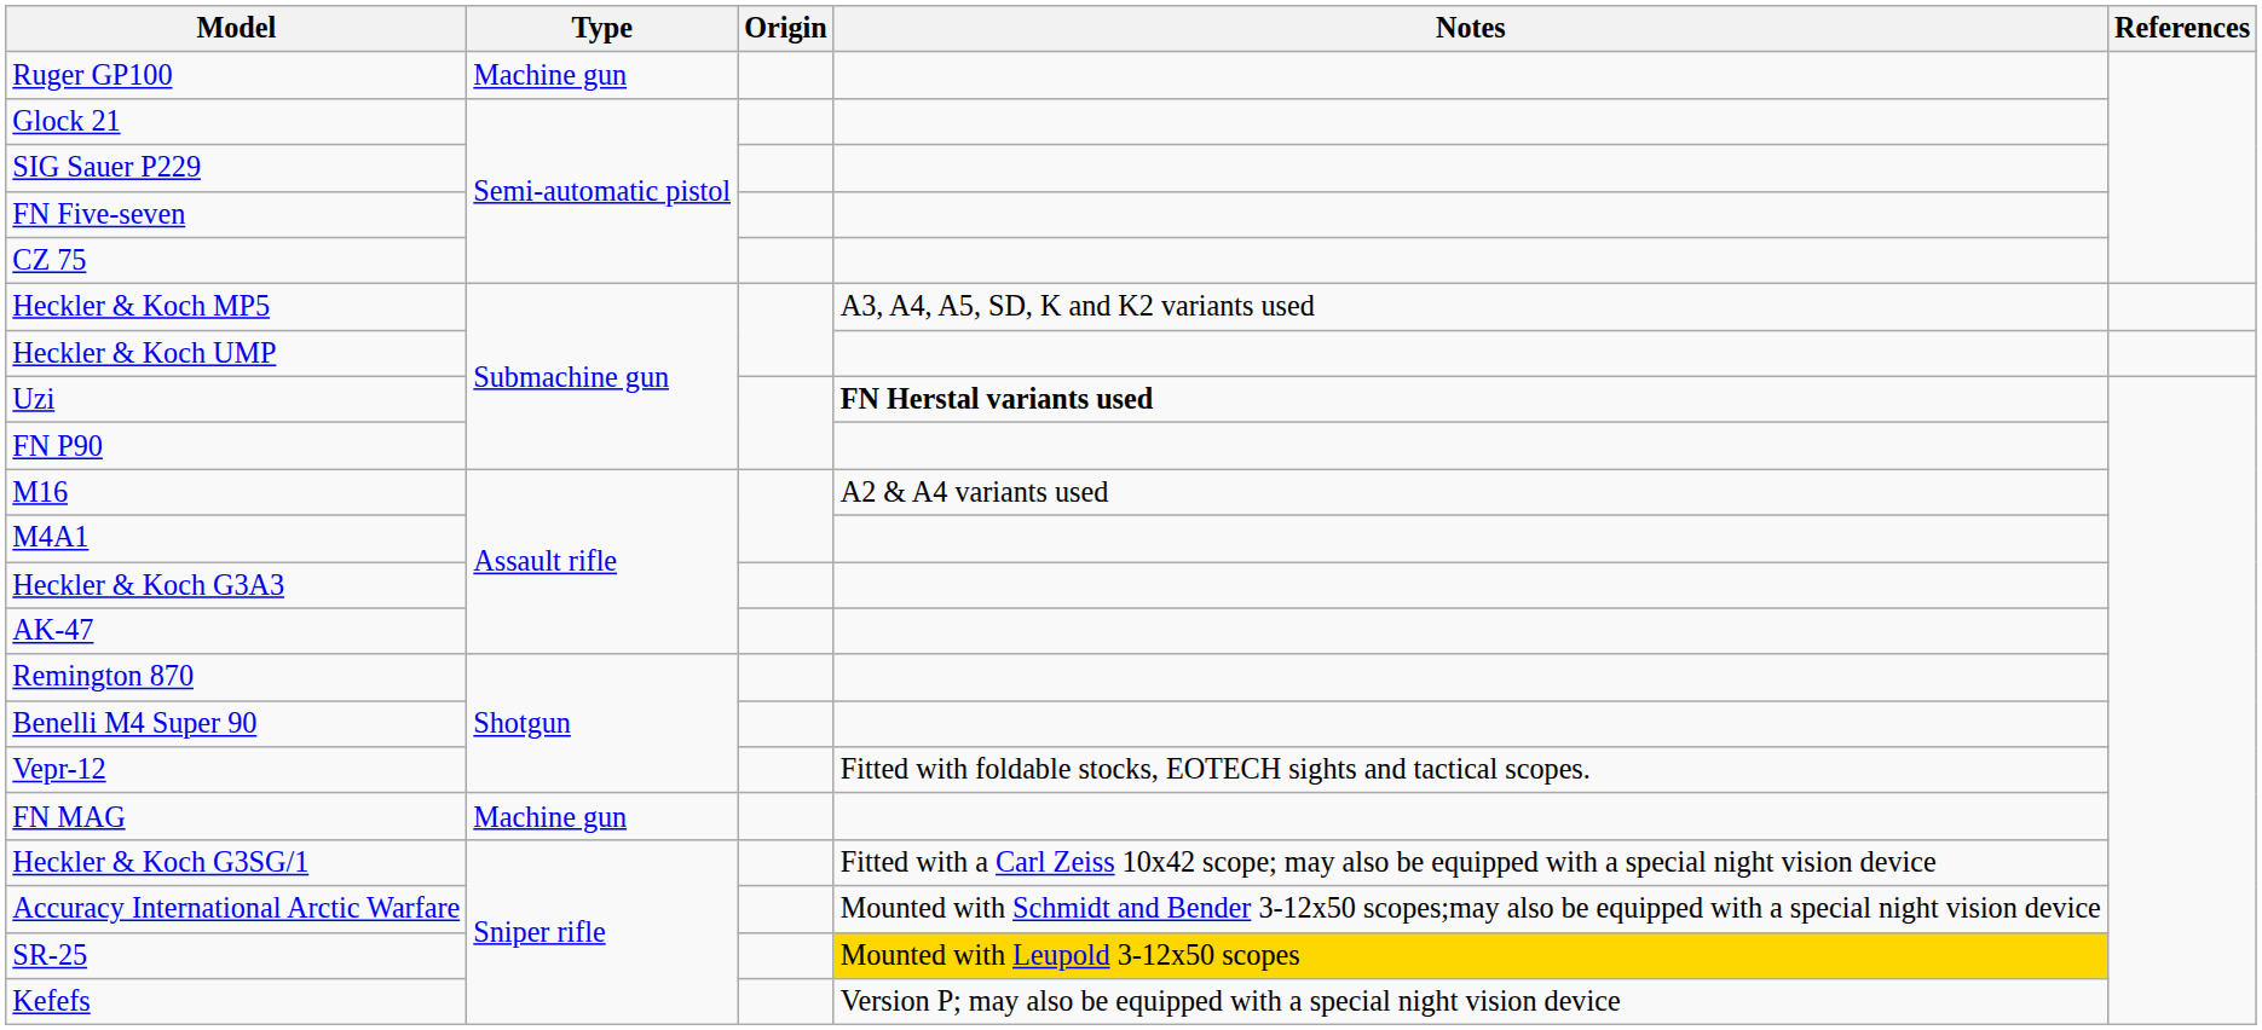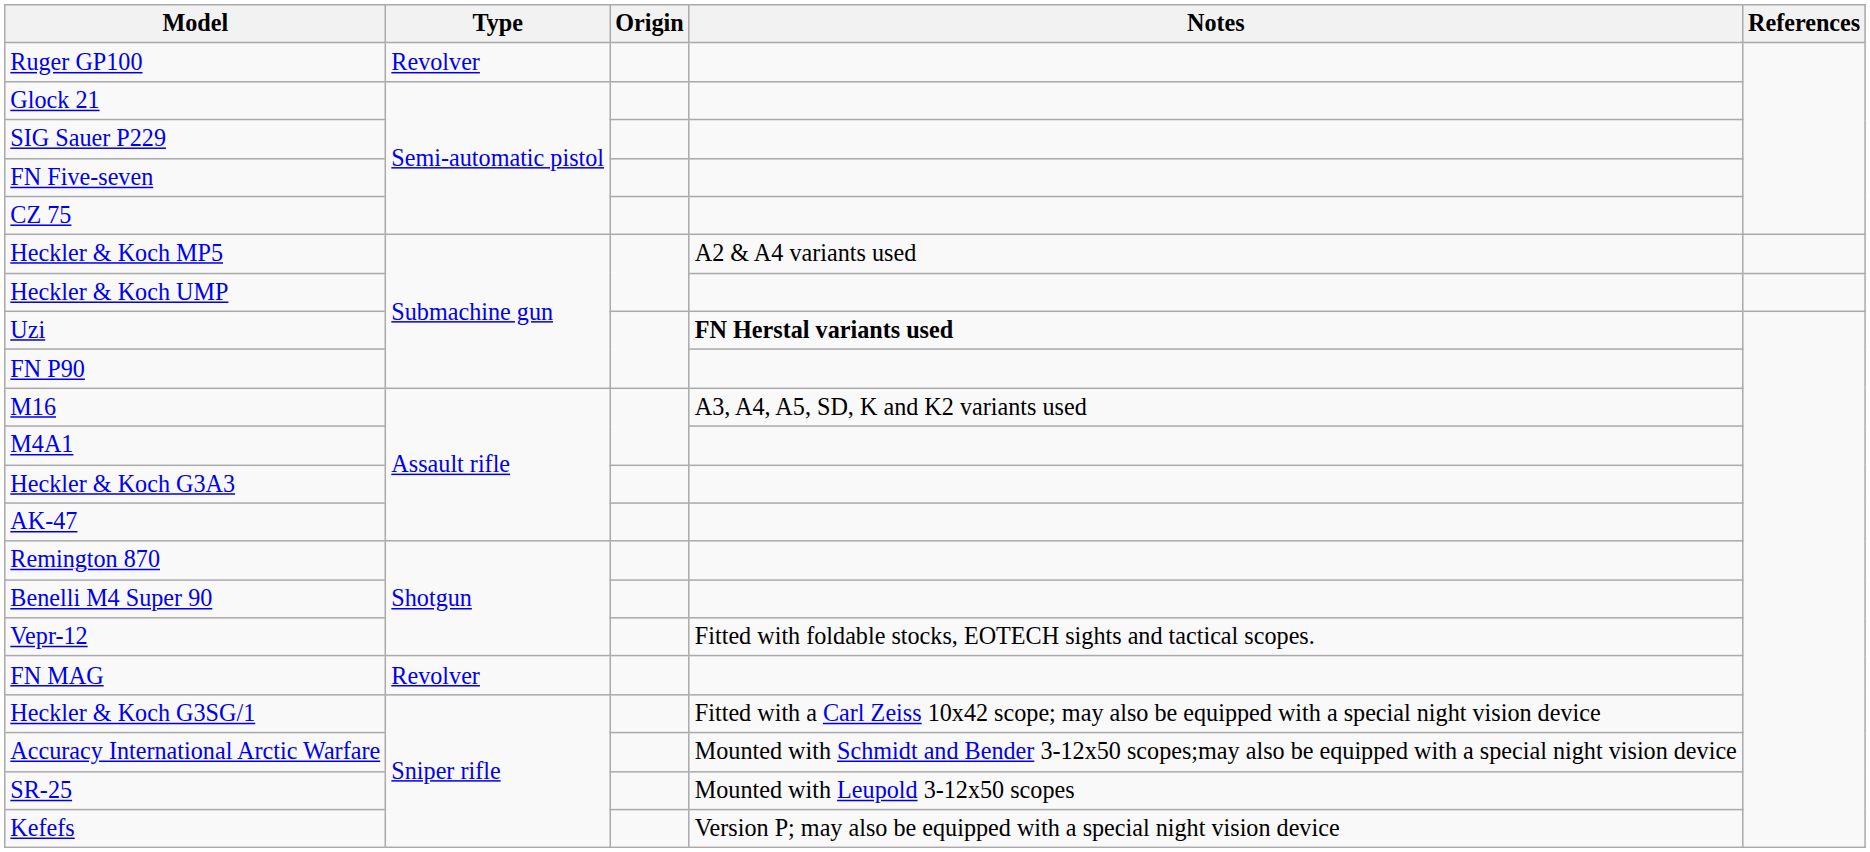Ruger GP100 | Type: Machine gun -> Revolver
Heckler & Koch MP5 | Notes: A3, A4, A5, SD, K and K2 variants used -> A2 & A4 variants used
M16 | Notes: A2 & A4 variants used -> A3, A4, A5, SD, K and K2 variants used
FN MAG | Type: Machine gun -> Revolver
SR-25 | Notes: gold background -> no background
